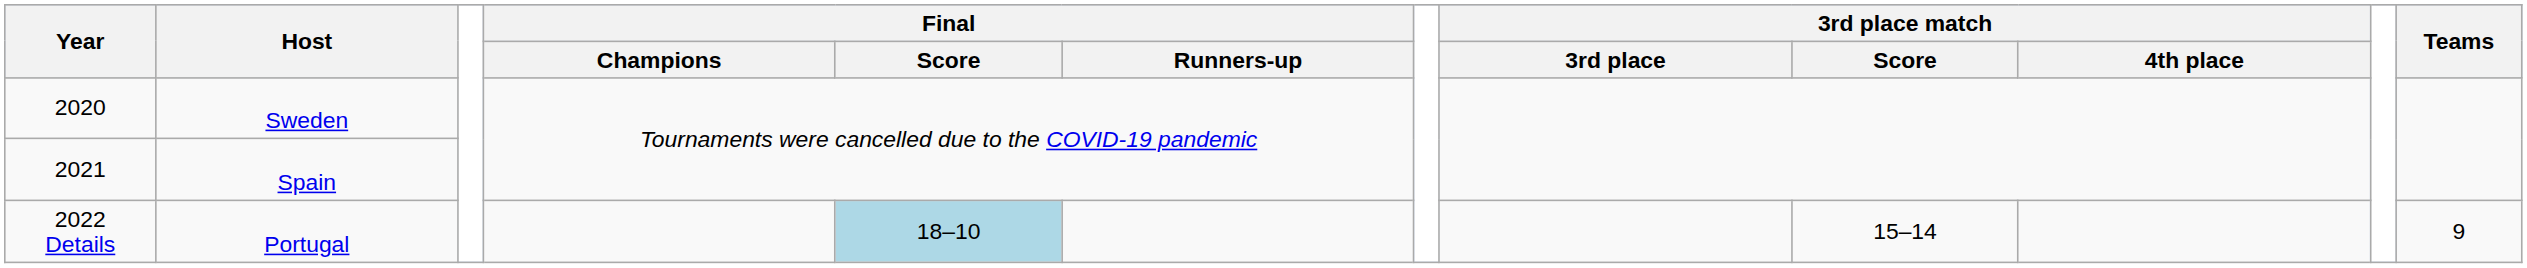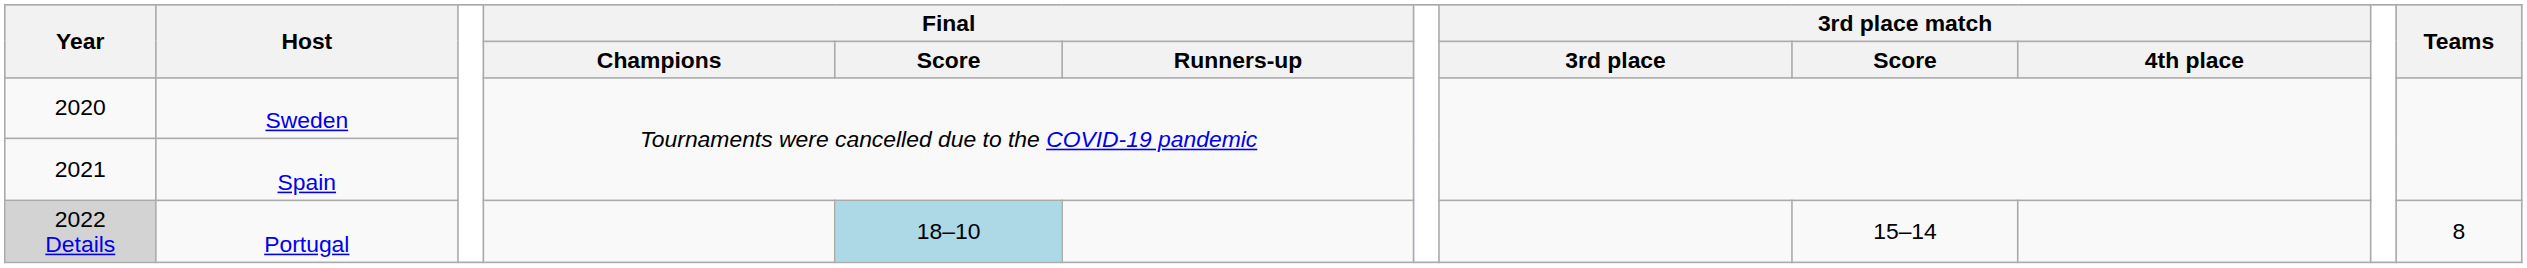Portugal | Year: no background -> lightgrey background
Portugal | Teams: 9 -> 8
